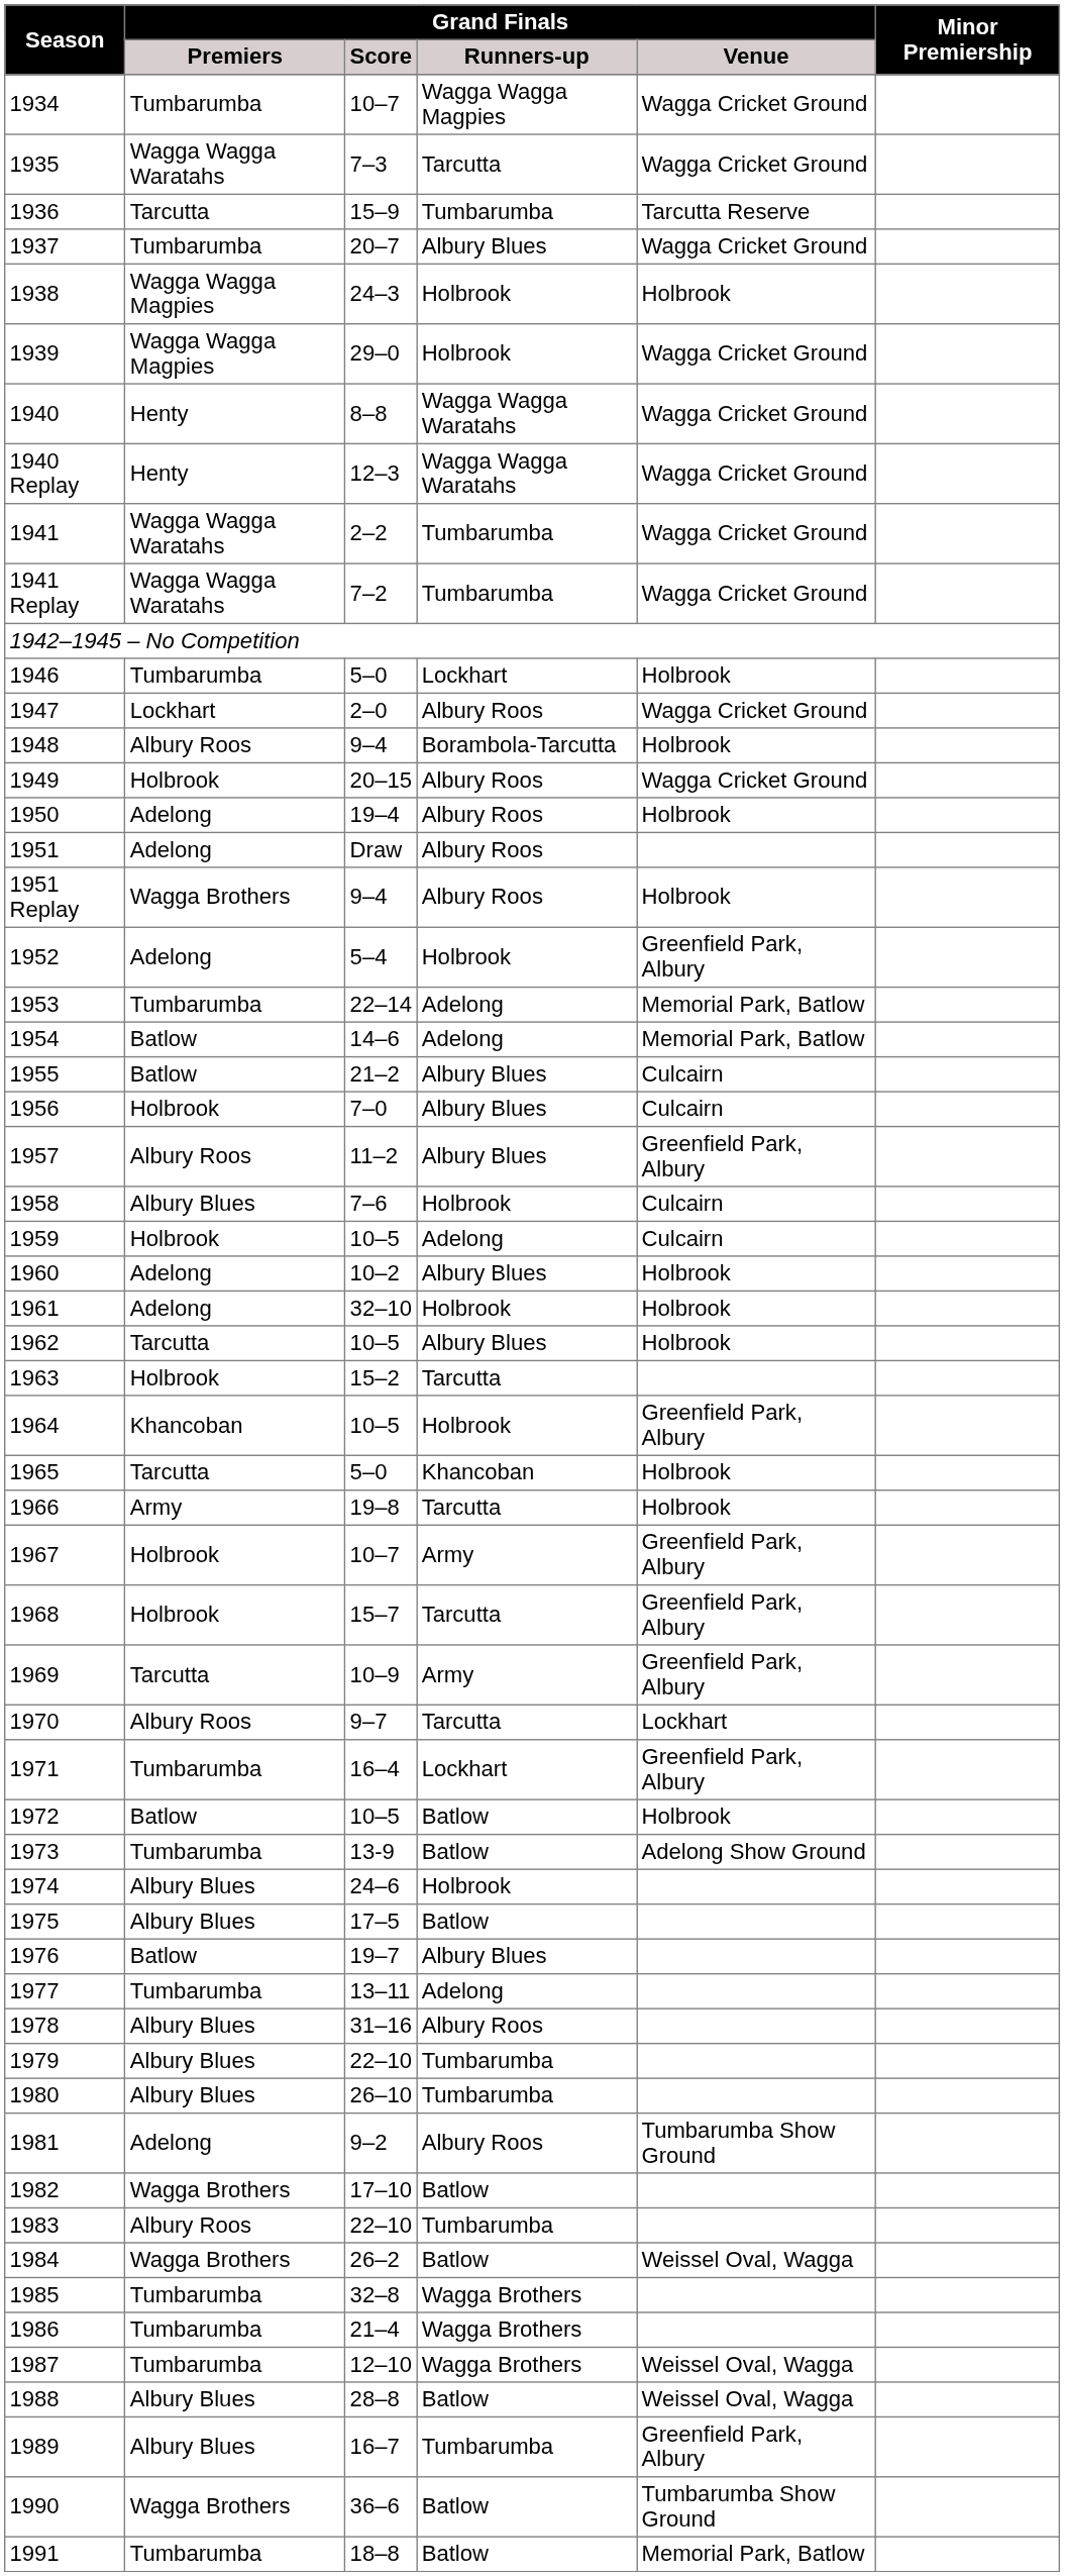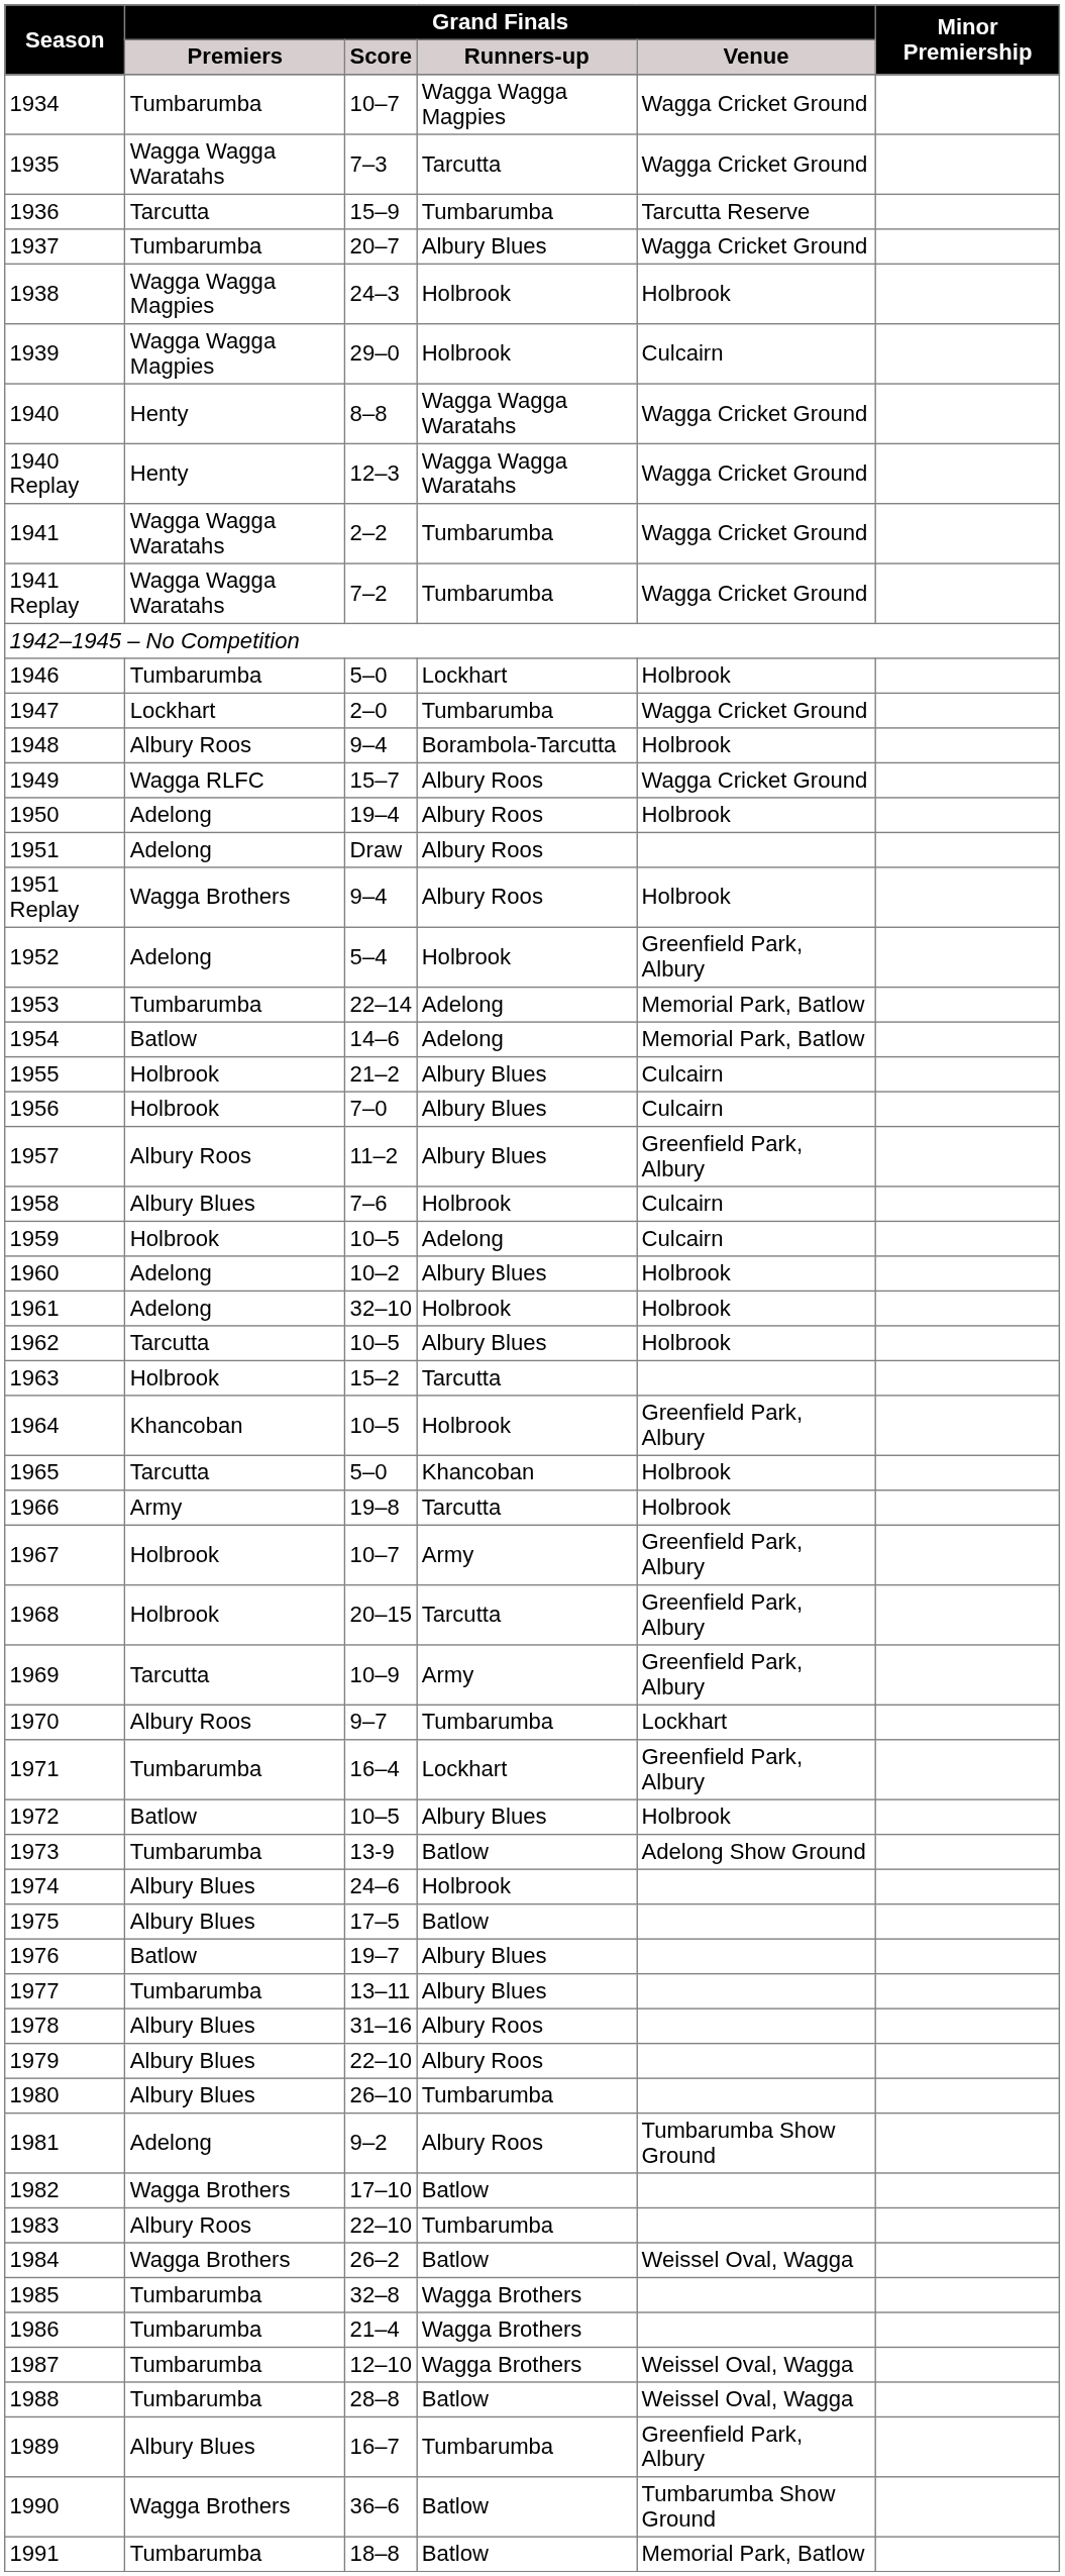1939 | Grand Finals / Venue: Wagga Cricket Ground -> Culcairn
1947 | Grand Finals / Runners-up: Albury Roos -> Tumbarumba
1949 | Grand Finals / Premiers: Holbrook -> Wagga RLFC
1949 | Grand Finals / Score: 20–15 -> 15–7
1955 | Grand Finals / Premiers: Batlow -> Holbrook
1968 | Grand Finals / Score: 15–7 -> 20–15
1970 | Grand Finals / Runners-up: Tarcutta -> Tumbarumba
1972 | Grand Finals / Runners-up: Batlow -> Albury Blues
1977 | Grand Finals / Runners-up: Adelong -> Albury Blues
1979 | Grand Finals / Runners-up: Tumbarumba -> Albury Roos
1988 | Grand Finals / Premiers: Albury Blues -> Tumbarumba
